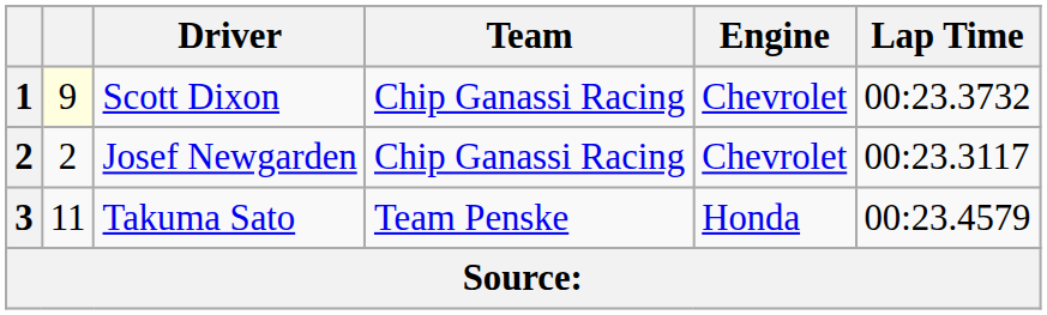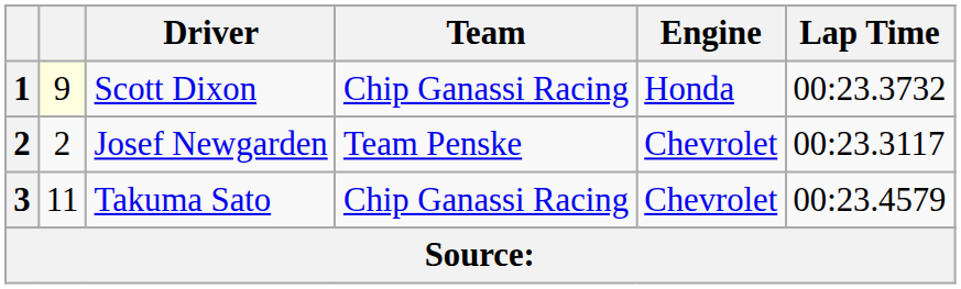Scott Dixon | Engine: Chevrolet -> Honda
Josef Newgarden | Team: Chip Ganassi Racing -> Team Penske
Takuma Sato | Team: Team Penske -> Chip Ganassi Racing
Takuma Sato | Engine: Honda -> Chevrolet
